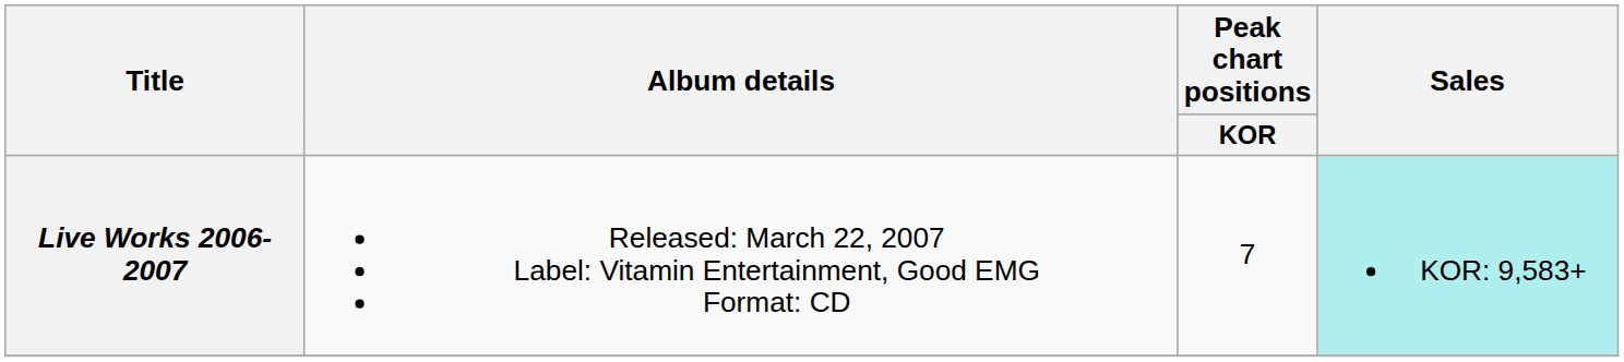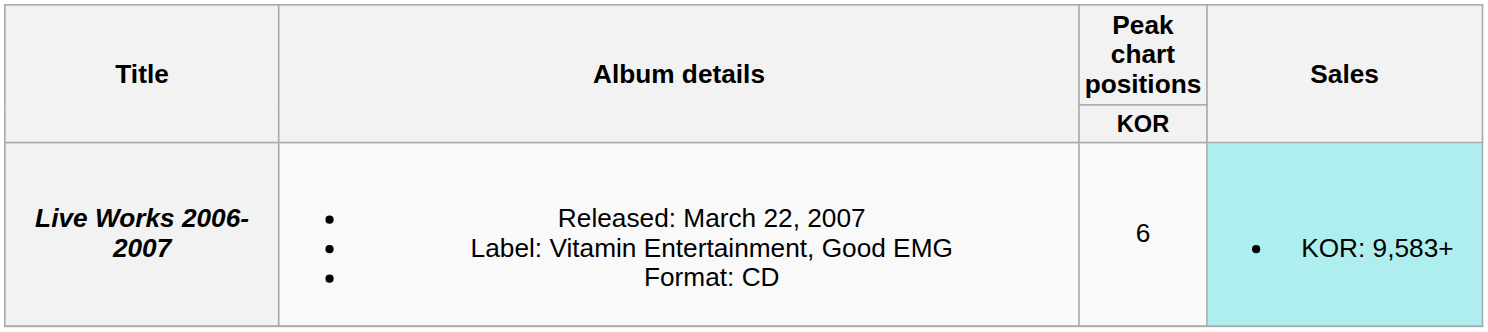Live Works 2006-2007 | Peak chart positions / KOR: 7 -> 6
